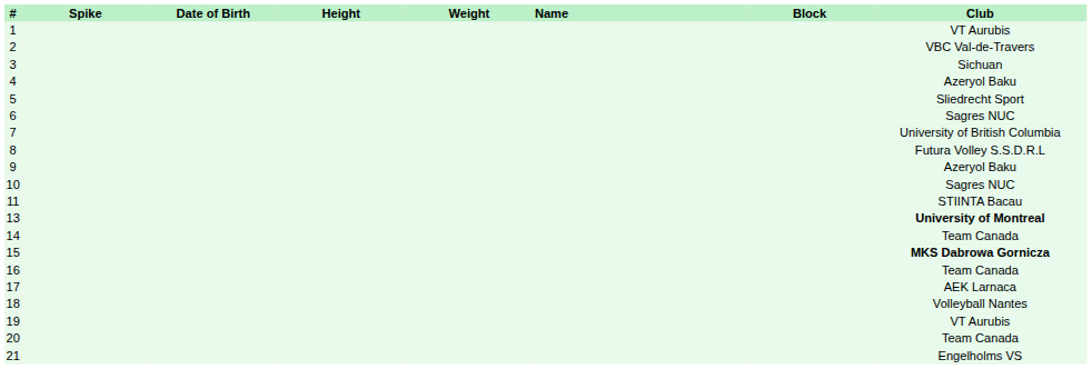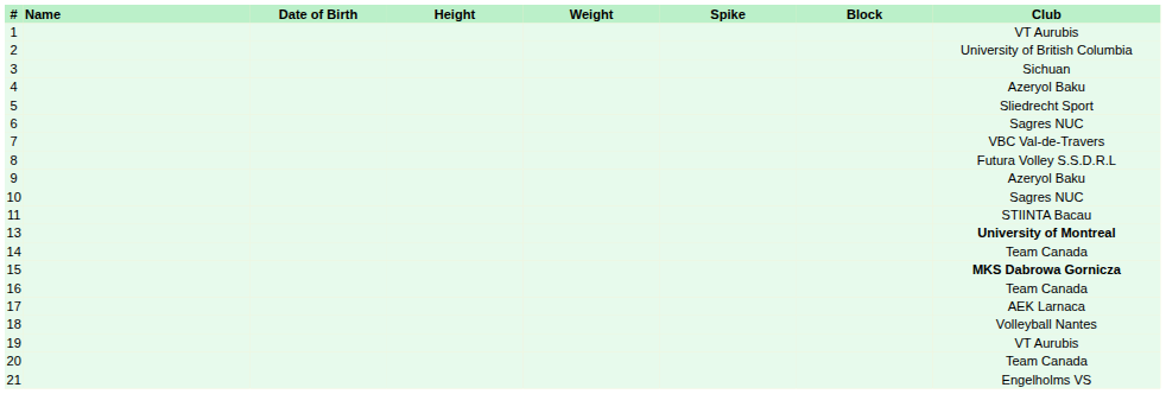columns swapped: Name <-> Spike
2 | Club: VBC Val-de-Travers -> University of British Columbia
7 | Club: University of British Columbia -> VBC Val-de-Travers
